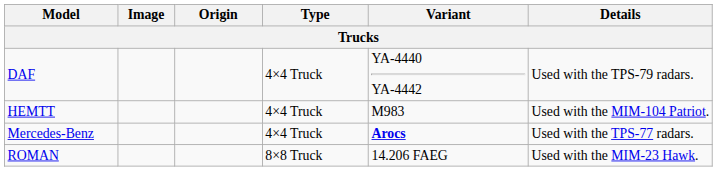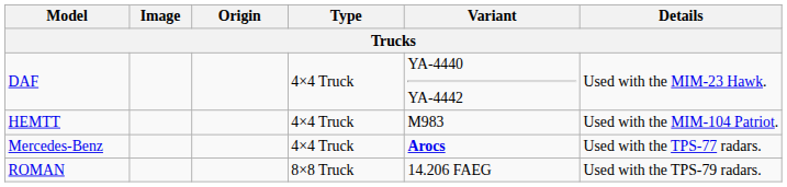DAF | Details: Used with the TPS-79 radars. -> Used with the MIM-23 Hawk.
ROMAN | Details: Used with the MIM-23 Hawk. -> Used with the TPS-79 radars.
